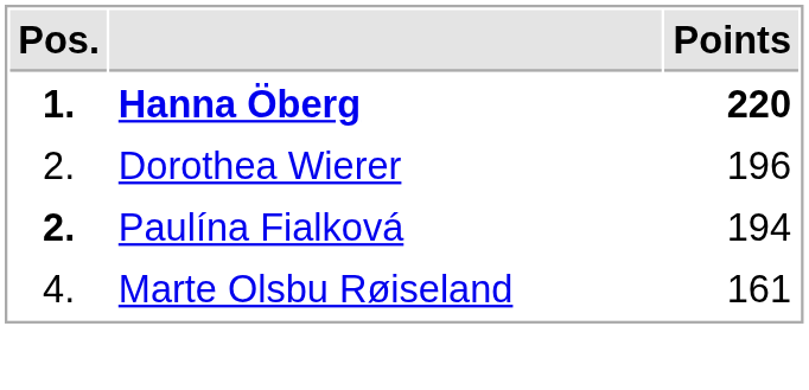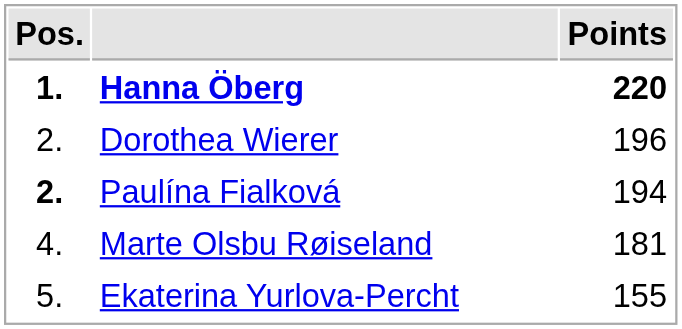Marte Olsbu Røiseland | Points: 161 -> 181
+ row: 5. | Ekaterina Yurlova-Percht | 155
